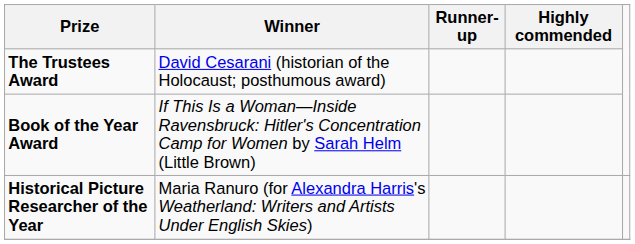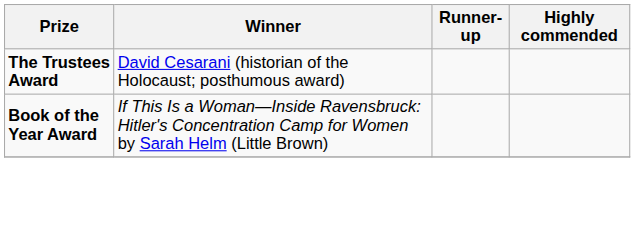- row: Historical Picture Researcher of the Year | Maria Ranuro (for Alexandra Harris's Weatherland: Writers and Artists Under English Skies)
